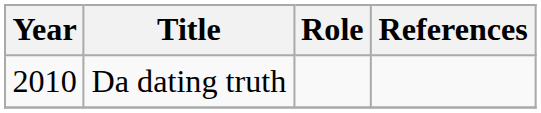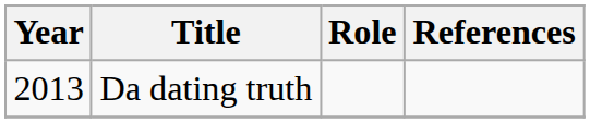Da dating truth | Year: 2010 -> 2013
